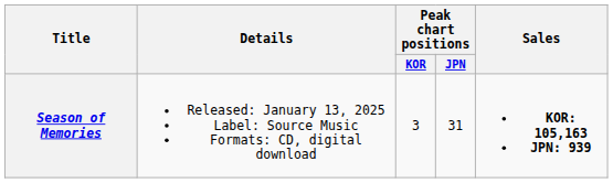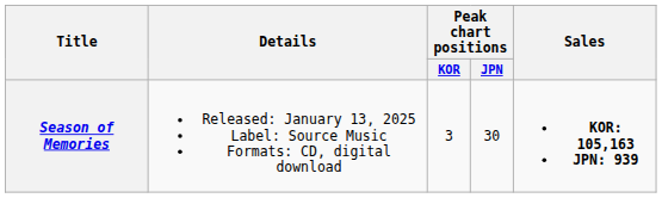Season of Memories | Peak chart positions / JPN: 31 -> 30
